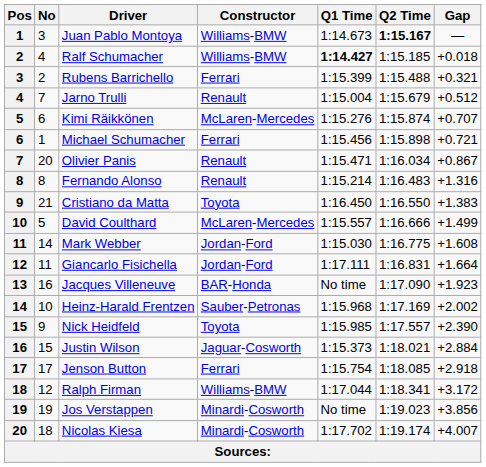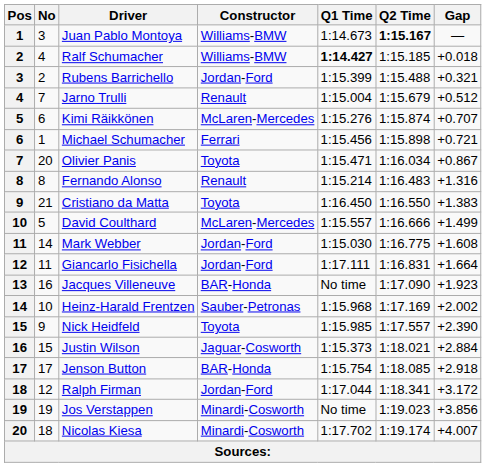Rubens Barrichello | Constructor: Ferrari -> Jordan-Ford
Olivier Panis | Constructor: Renault -> Toyota
Jenson Button | Constructor: Ferrari -> BAR-Honda
Ralph Firman | Constructor: Williams-BMW -> Jordan-Ford
